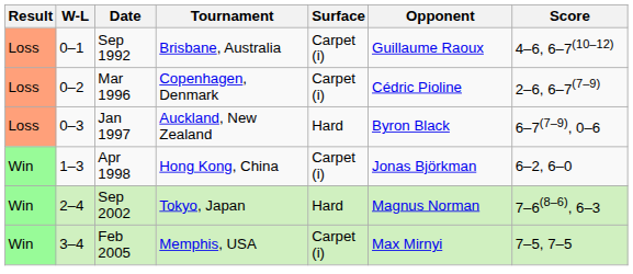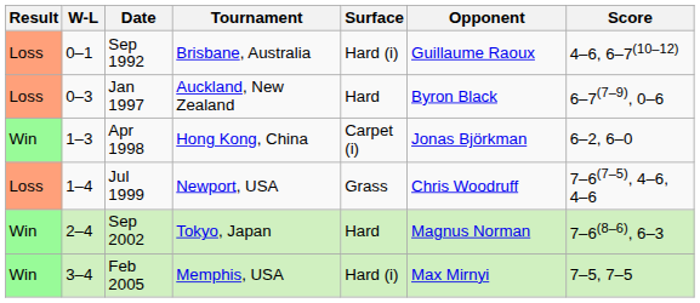Sep 1992 | Surface: Carpet (i) -> Hard (i)
- row: Loss | 0–2 | Mar 1996 | Copenhagen, Denmark | Carpet (i) | Cédric Pioline | 2–6, 6–7(7–9)
+ row: Loss | 1–4 | Jul 1999 | Newport, USA | Grass | Chris Woodruff | 7–6(7–5), 4–6, 4–6
Feb 2005 | Surface: Carpet (i) -> Hard (i)
